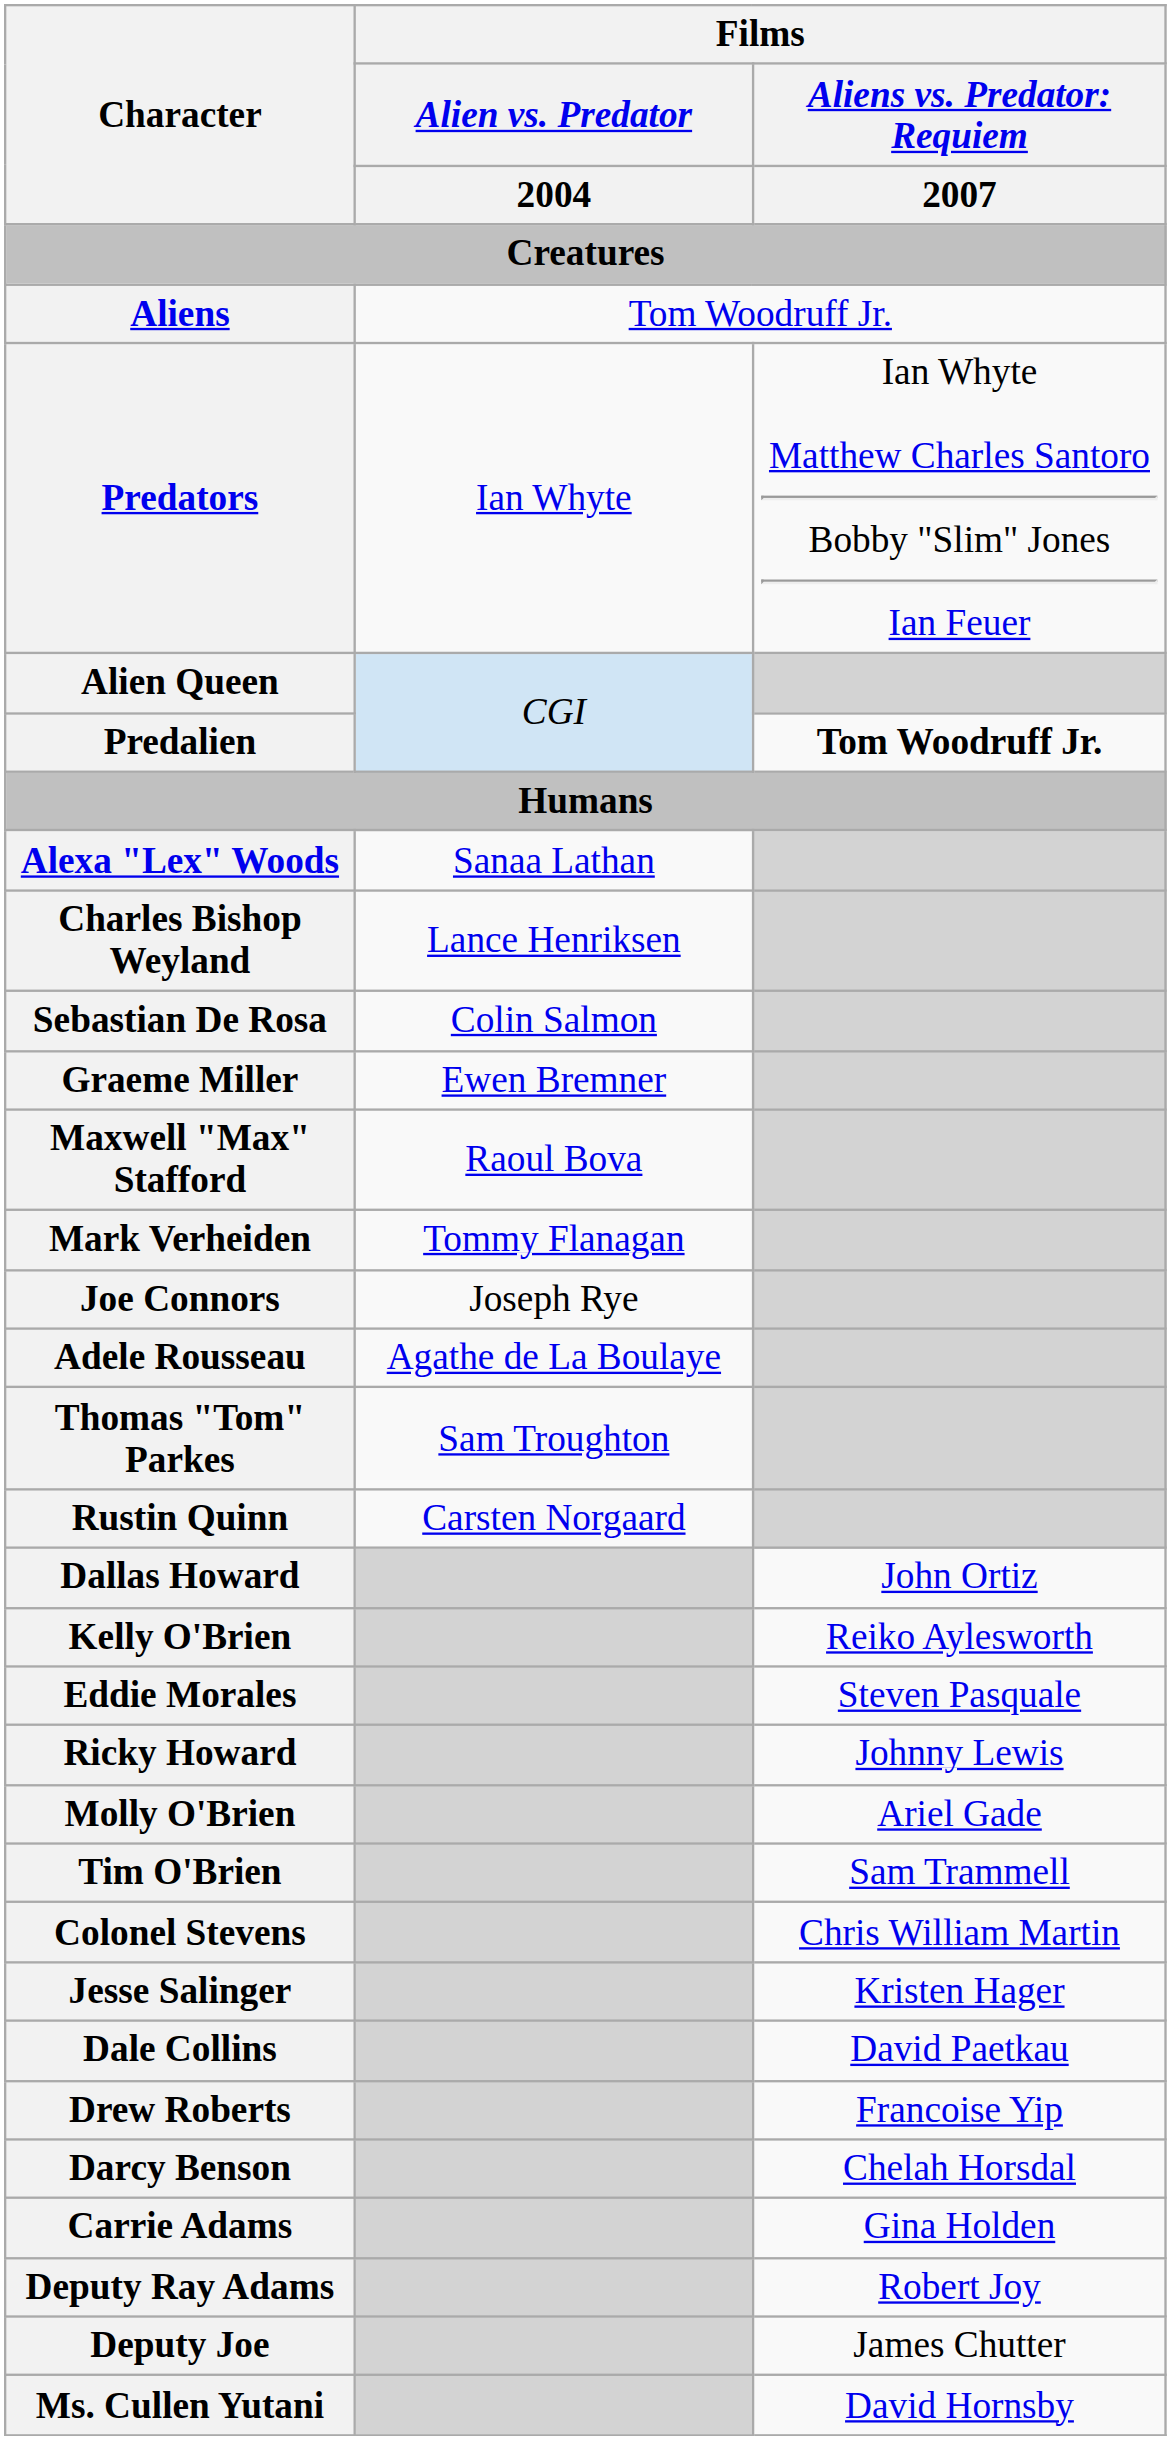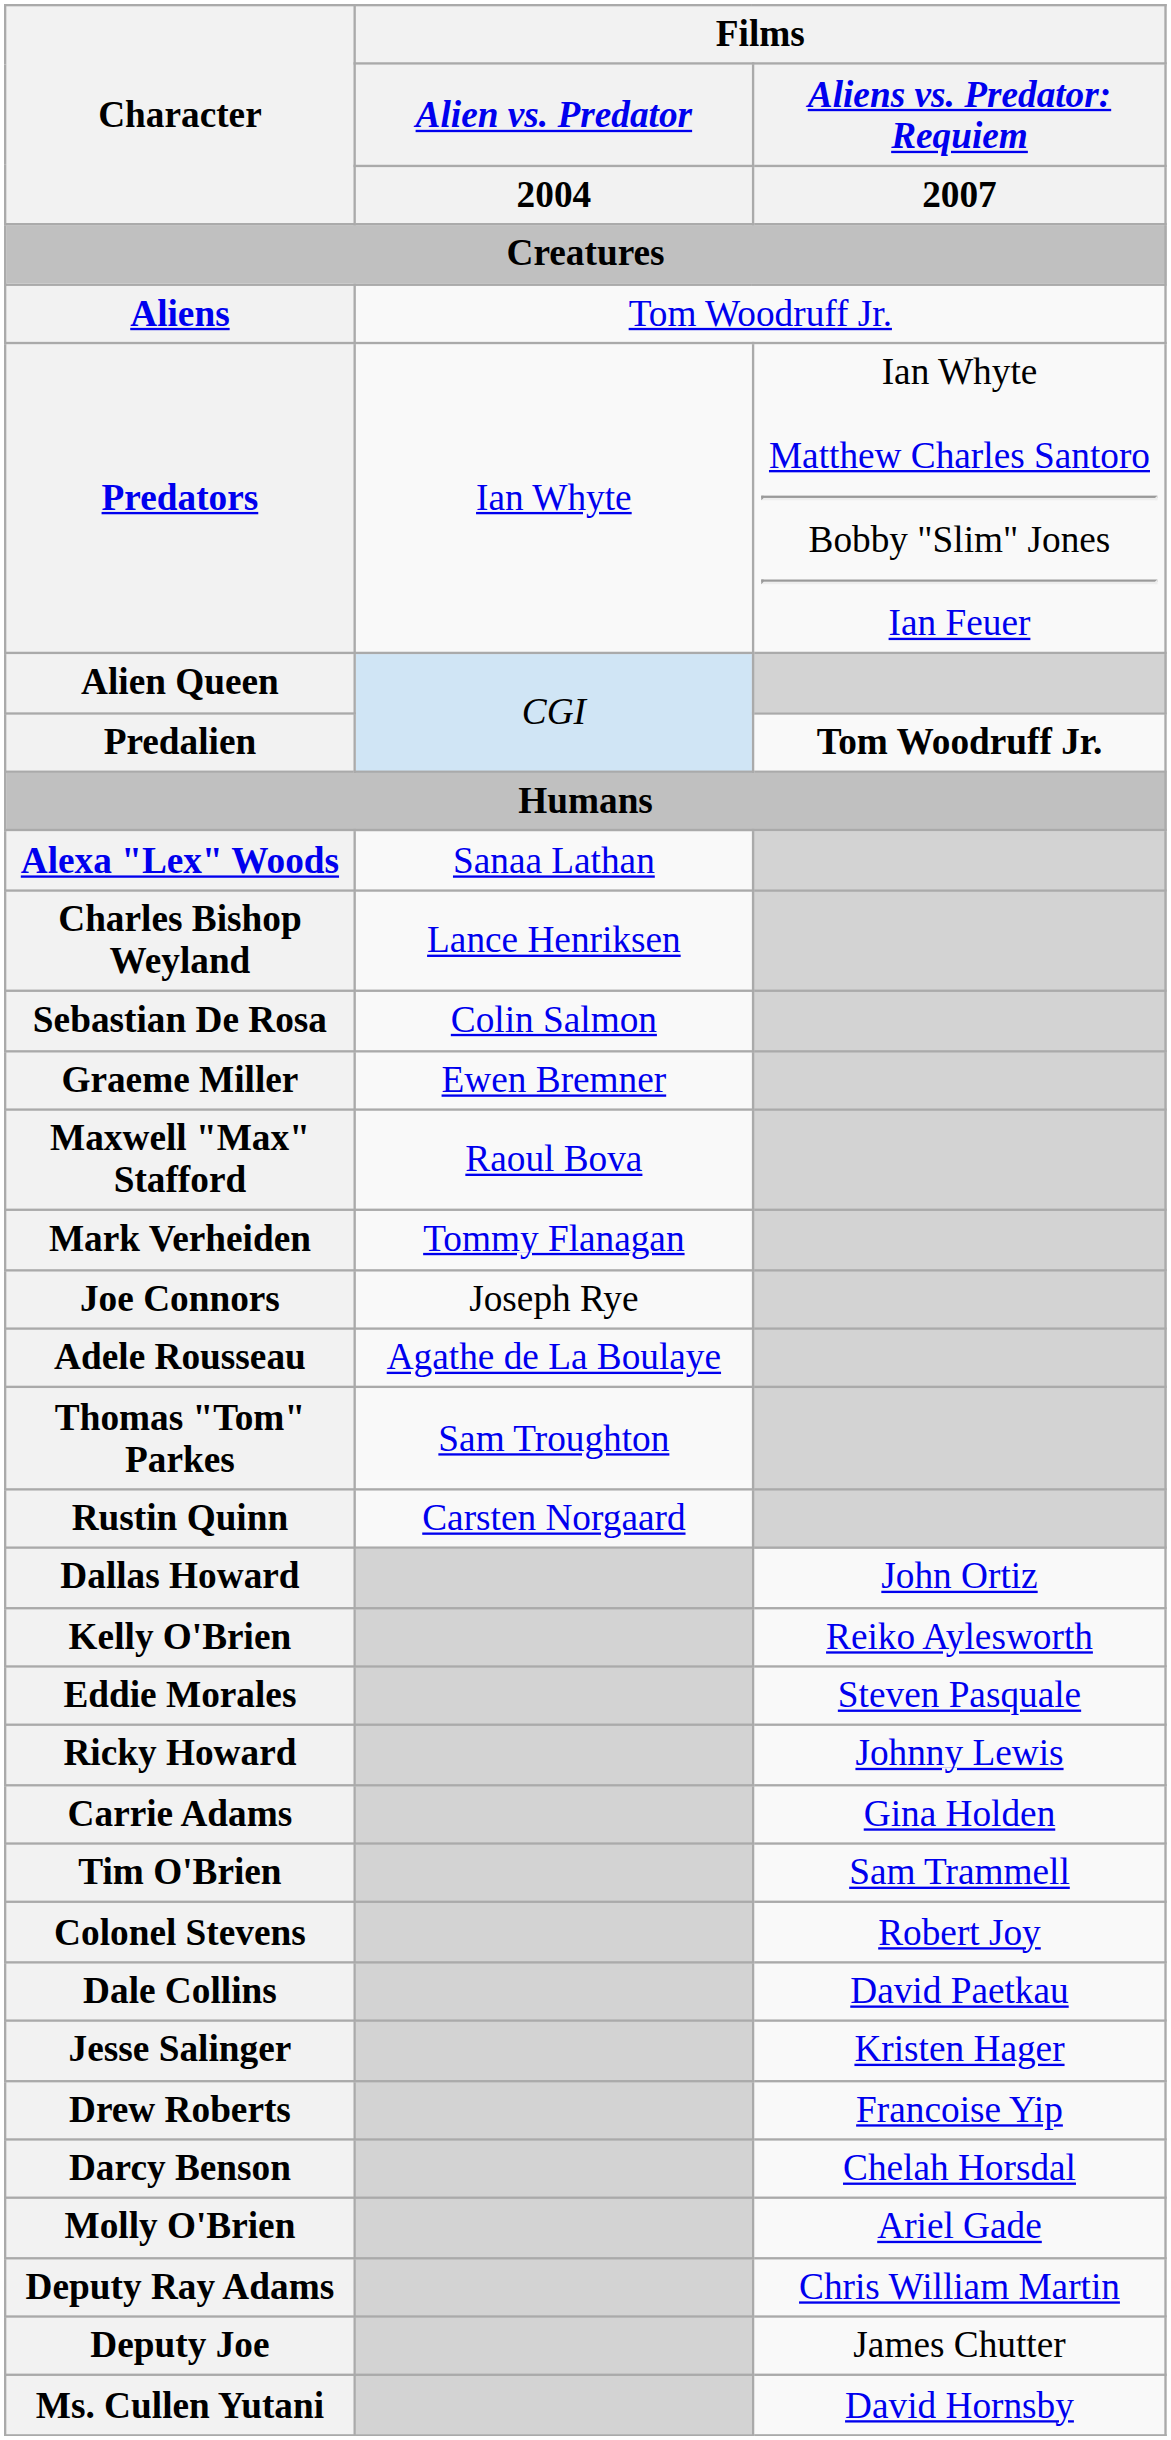rows swapped: Molly O'Brien <-> Carrie Adams
Colonel Stevens | column 3: Chris William Martin -> Robert Joy
rows swapped: Jesse Salinger <-> Dale Collins
Deputy Ray Adams | column 3: Robert Joy -> Chris William Martin
